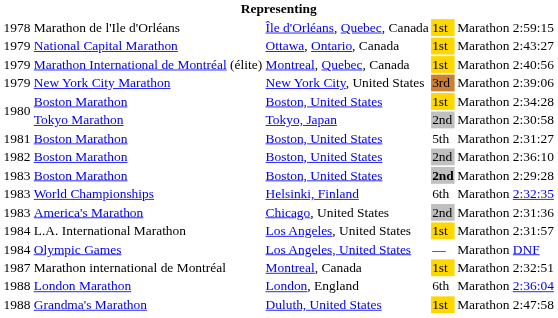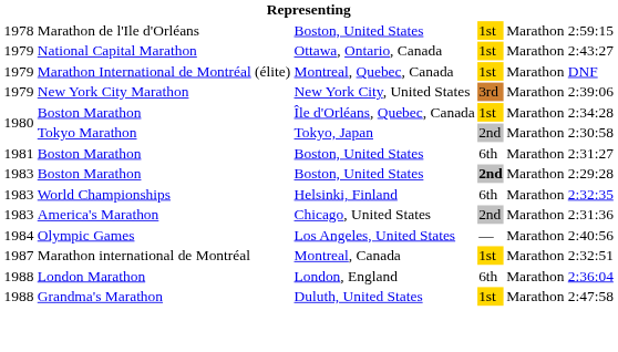Marathon de l'Ile d'Orléans | column 3: Île d'Orléans, Quebec, Canada -> Boston, United States
Marathon International de Montréal (élite) | column 6: 2:40:56 -> DNF
1980 / Boston Marathon | column 3: Boston, United States -> Île d'Orléans, Quebec, Canada
1981 / Boston Marathon | column 4: 5th -> 6th
- row: 1982 | Boston Marathon | Boston, United States | 2nd | Marathon | 2:36:10
- row: 1984 | L.A. International Marathon | Los Angeles, United States | 1st | Marathon | 2:31:57
Olympic Games | column 6: DNF -> 2:40:56
